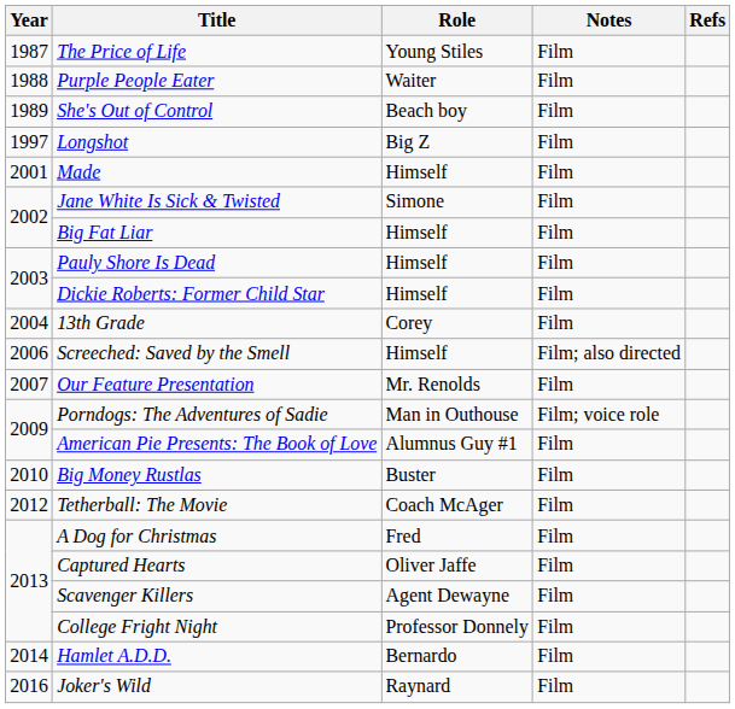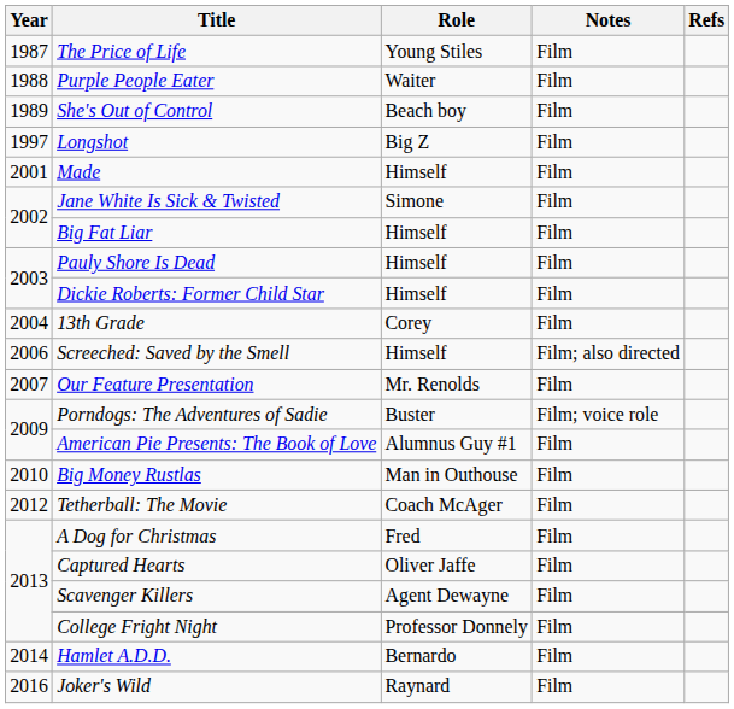Porndogs: The Adventures of Sadie | Role: Man in Outhouse -> Buster
Big Money Rustlas | Role: Buster -> Man in Outhouse
